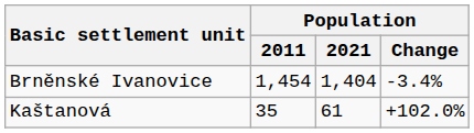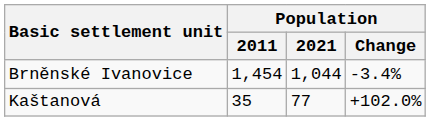Brněnské Ivanovice | Population / 2021: 1,404 -> 1,044
Kaštanová | Population / 2021: 61 -> 77
